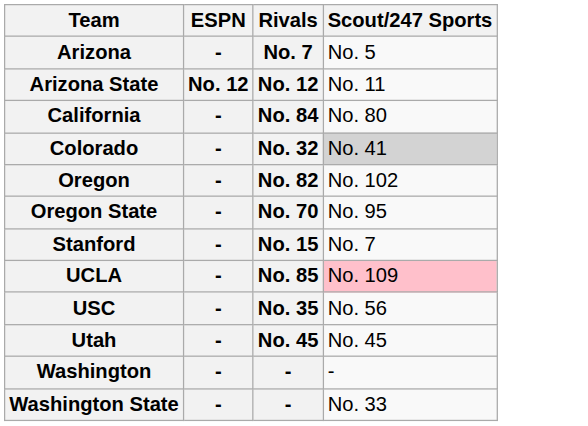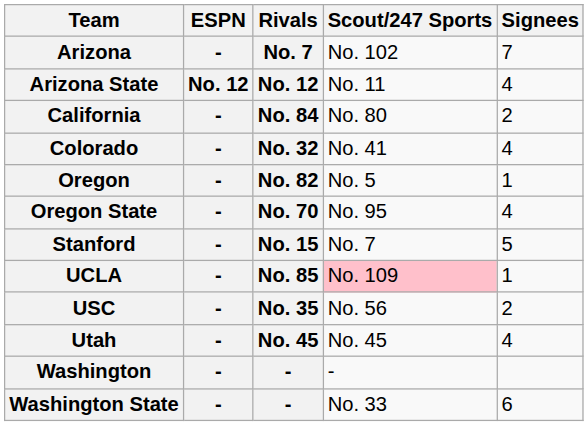+ column: Signees | 7 | 4 | 2 | 4 | 1 | 4 | 5 | 1 | 2 | 4 | 6
Arizona | Scout/247 Sports: No. 5 -> No. 102
Colorado | Scout/247 Sports: lightgrey background -> no background
Oregon | Scout/247 Sports: No. 102 -> No. 5
